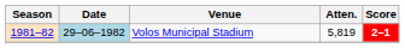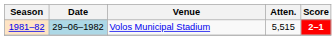Volos Municipal Stadium | Atten.: 5,819 -> 5,515
